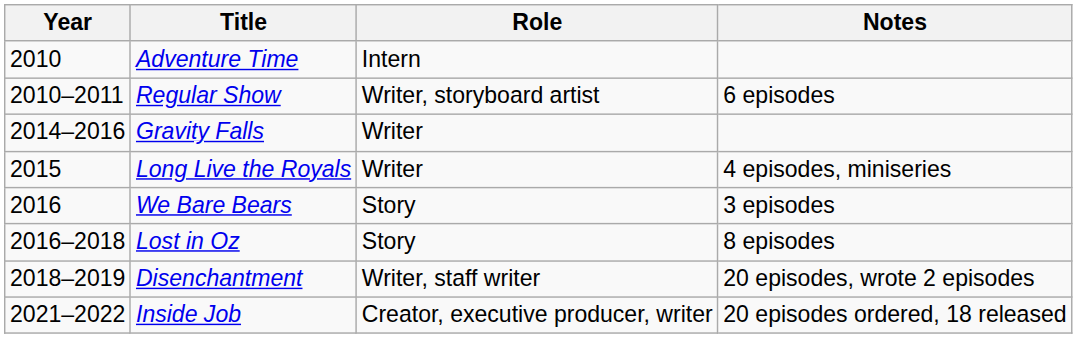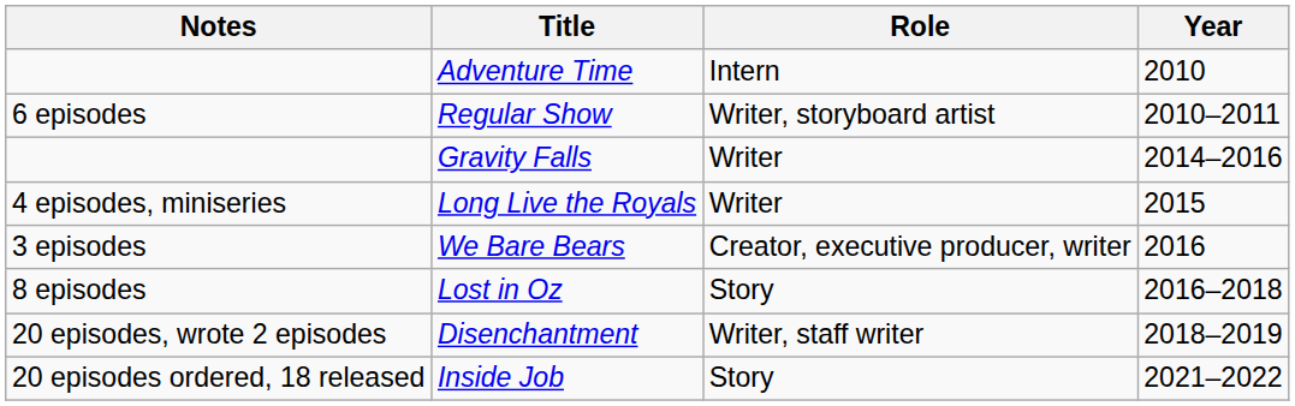columns swapped: Year <-> Notes
We Bare Bears | Role: Story -> Creator, executive producer, writer
Inside Job | Role: Creator, executive producer, writer -> Story
